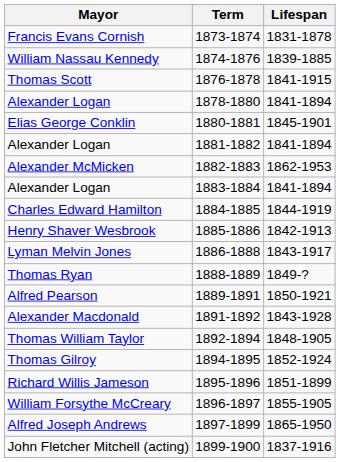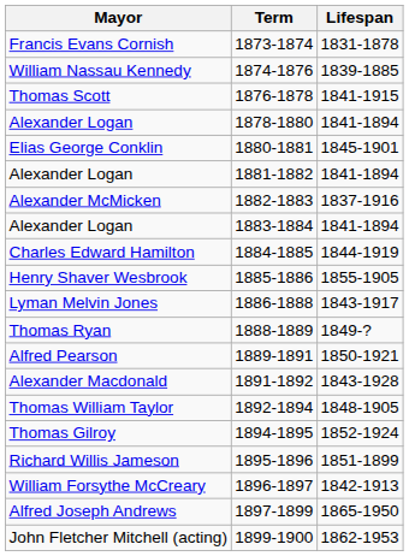Alexander McMicken | Lifespan: 1862-1953 -> 1837-1916
Henry Shaver Wesbrook | Lifespan: 1842-1913 -> 1855-1905
William Forsythe McCreary | Lifespan: 1855-1905 -> 1842-1913
John Fletcher Mitchell (acting) | Lifespan: 1837-1916 -> 1862-1953
